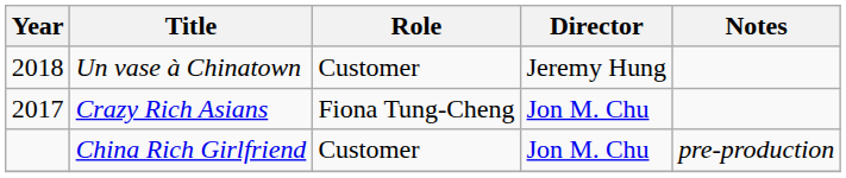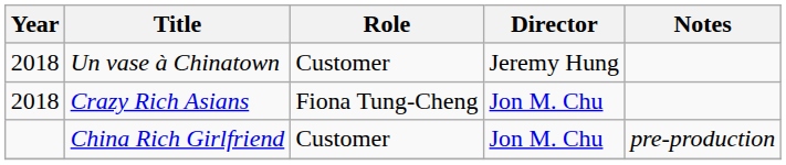Crazy Rich Asians | Year: 2017 -> 2018
